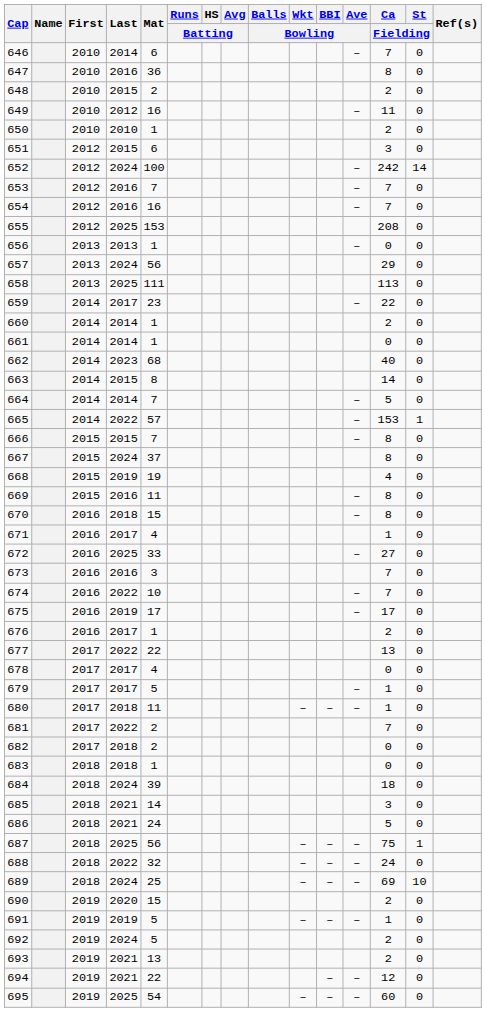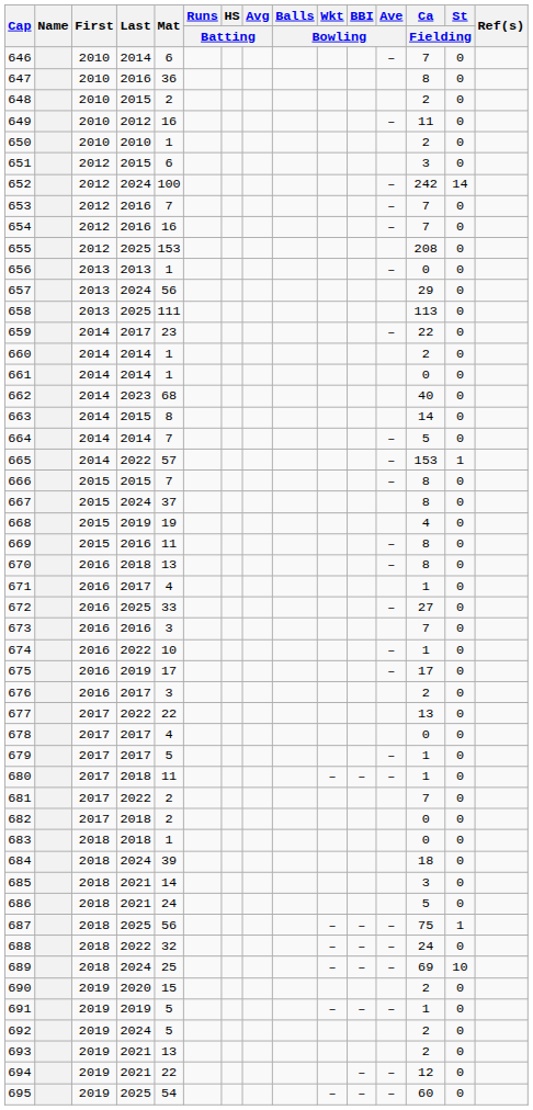670 | Mat: 15 -> 13
674 | Ca / Fielding: 7 -> 1
676 | Mat: 1 -> 3
